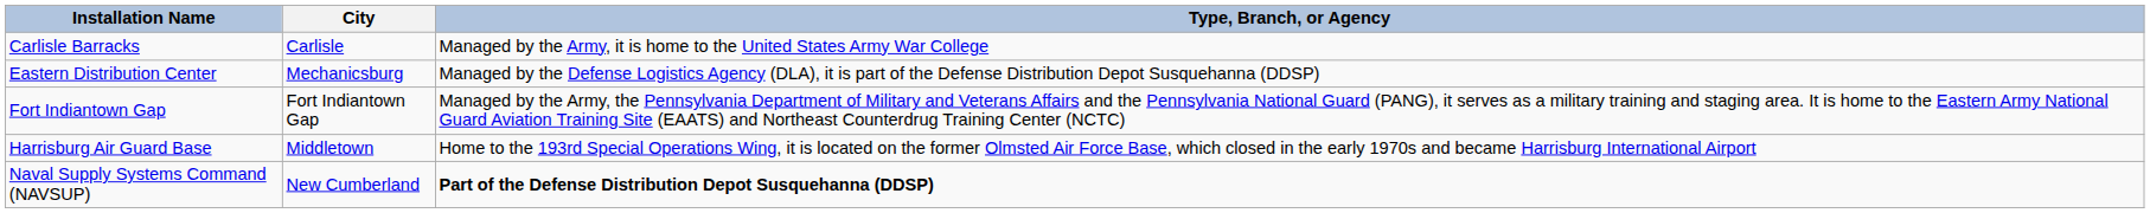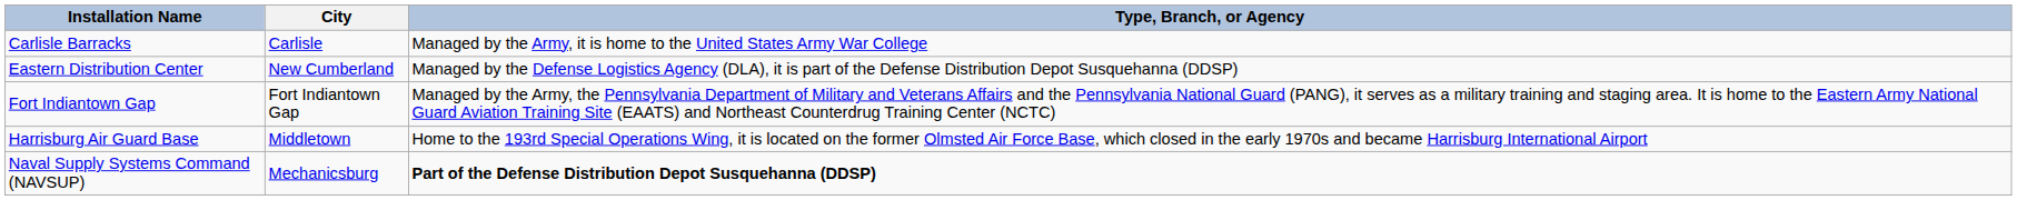Eastern Distribution Center | City: Mechanicsburg -> New Cumberland
Naval Supply Systems Command (NAVSUP) | City: New Cumberland -> Mechanicsburg
